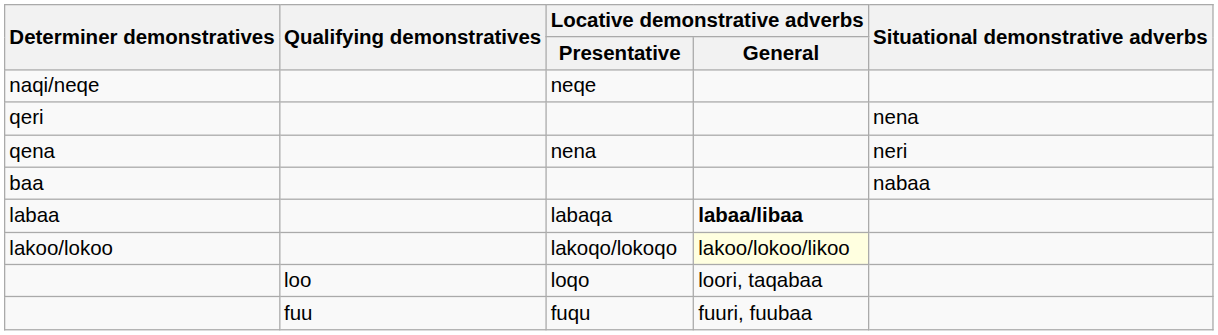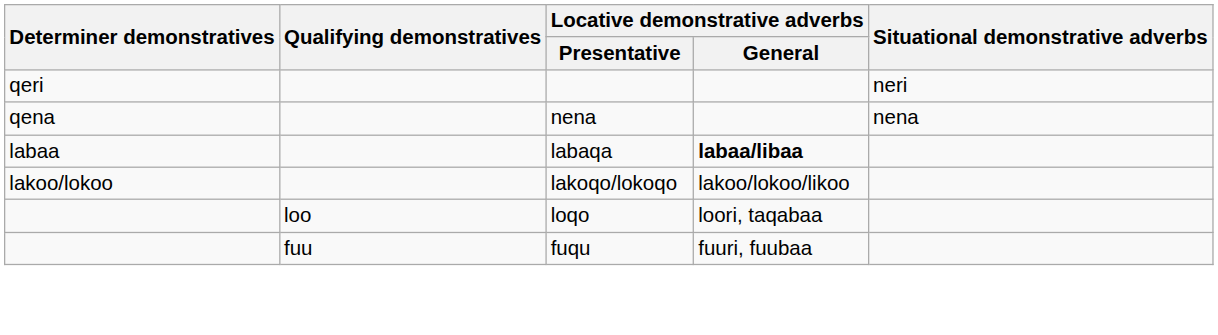- row: naqi/neqe | neqe
qeri | Situational demonstrative adverbs: nena -> neri
qena | Situational demonstrative adverbs: neri -> nena
- row: baa | nabaa
lakoo/lokoo | Locative demonstrative adverbs / General: lightyellow background -> no background
